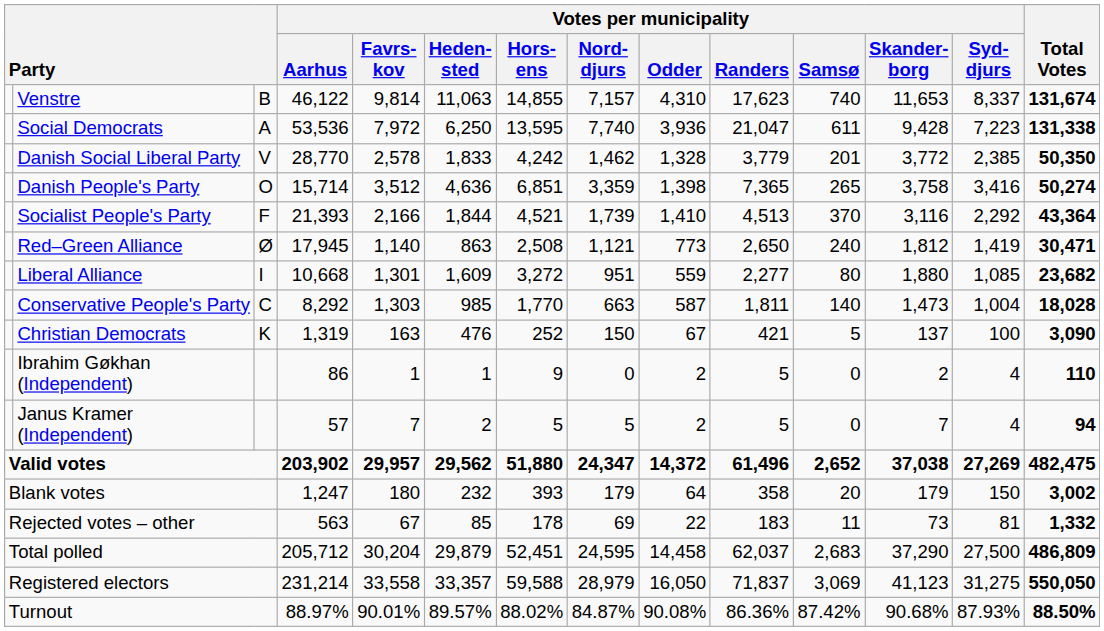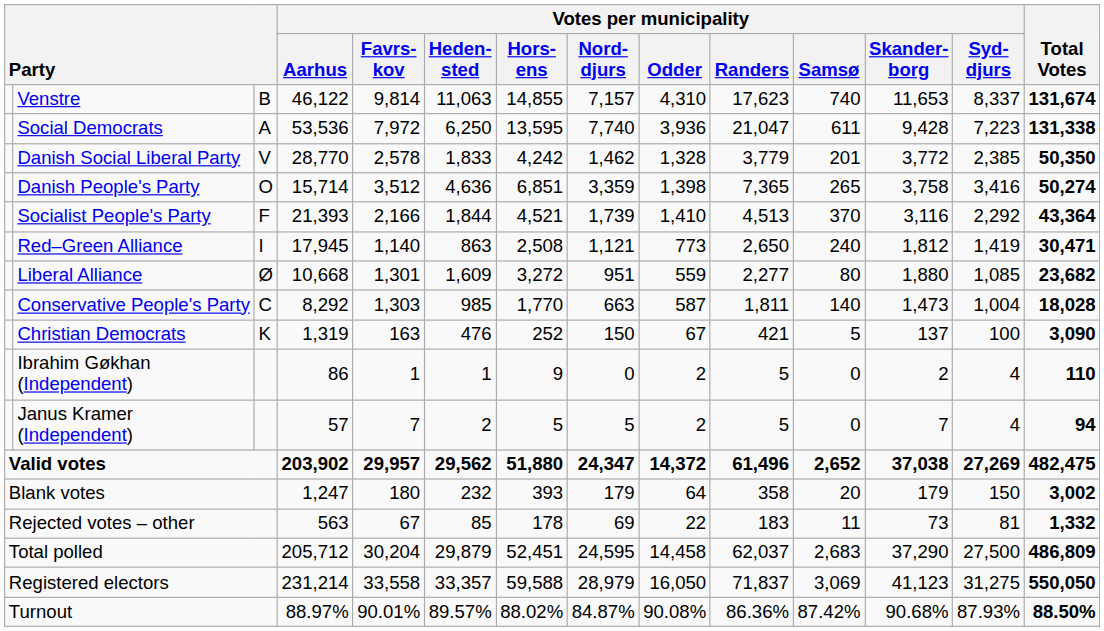Red–Green Alliance | column 3: Ø -> I
Liberal Alliance | column 3: I -> Ø
